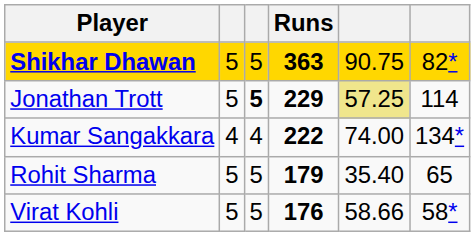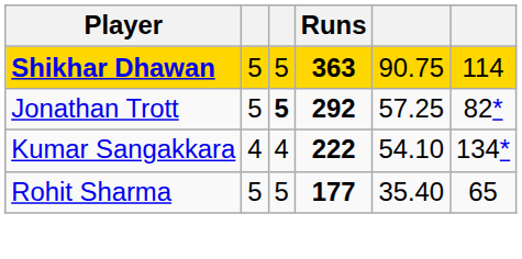Shikhar Dhawan | column 6: 82* -> 114
Jonathan Trott | Runs: 229 -> 292
Jonathan Trott | column 5: khaki background -> no background
Jonathan Trott | column 6: 114 -> 82*
Kumar Sangakkara | column 5: 74.00 -> 54.10
Rohit Sharma | Runs: 179 -> 177
- row: Virat Kohli | 5 | 5 | 176 | 58.66 | 58*
